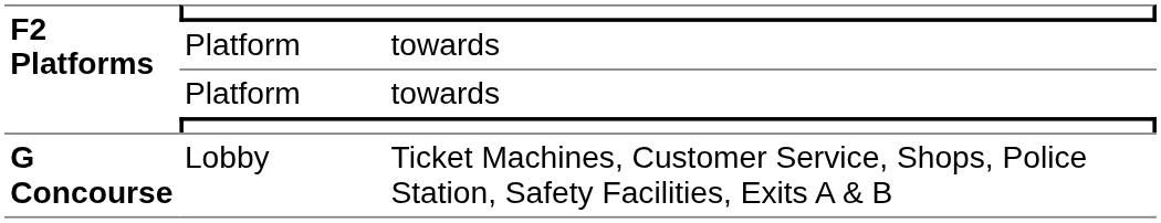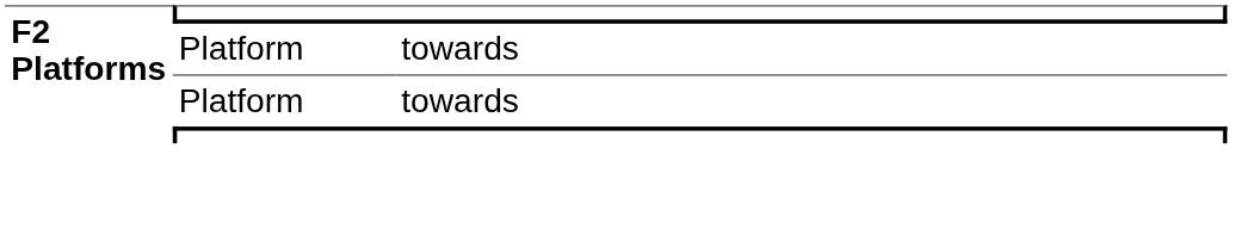- row: G Concourse | Lobby | Ticket Machines, Customer Service, Shops, Police Station, Safety Facilities, Exits A & B
